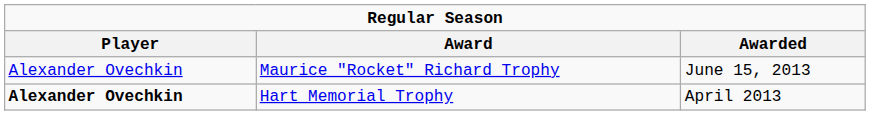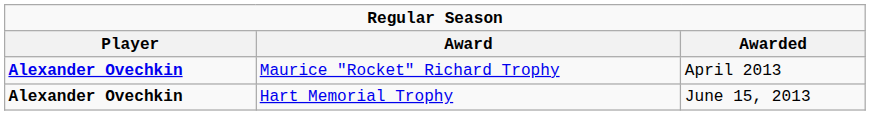Maurice "Rocket" Richard Trophy | Player: normal -> bold
Maurice "Rocket" Richard Trophy | Awarded: June 15, 2013 -> April 2013
Hart Memorial Trophy | Awarded: April 2013 -> June 15, 2013
